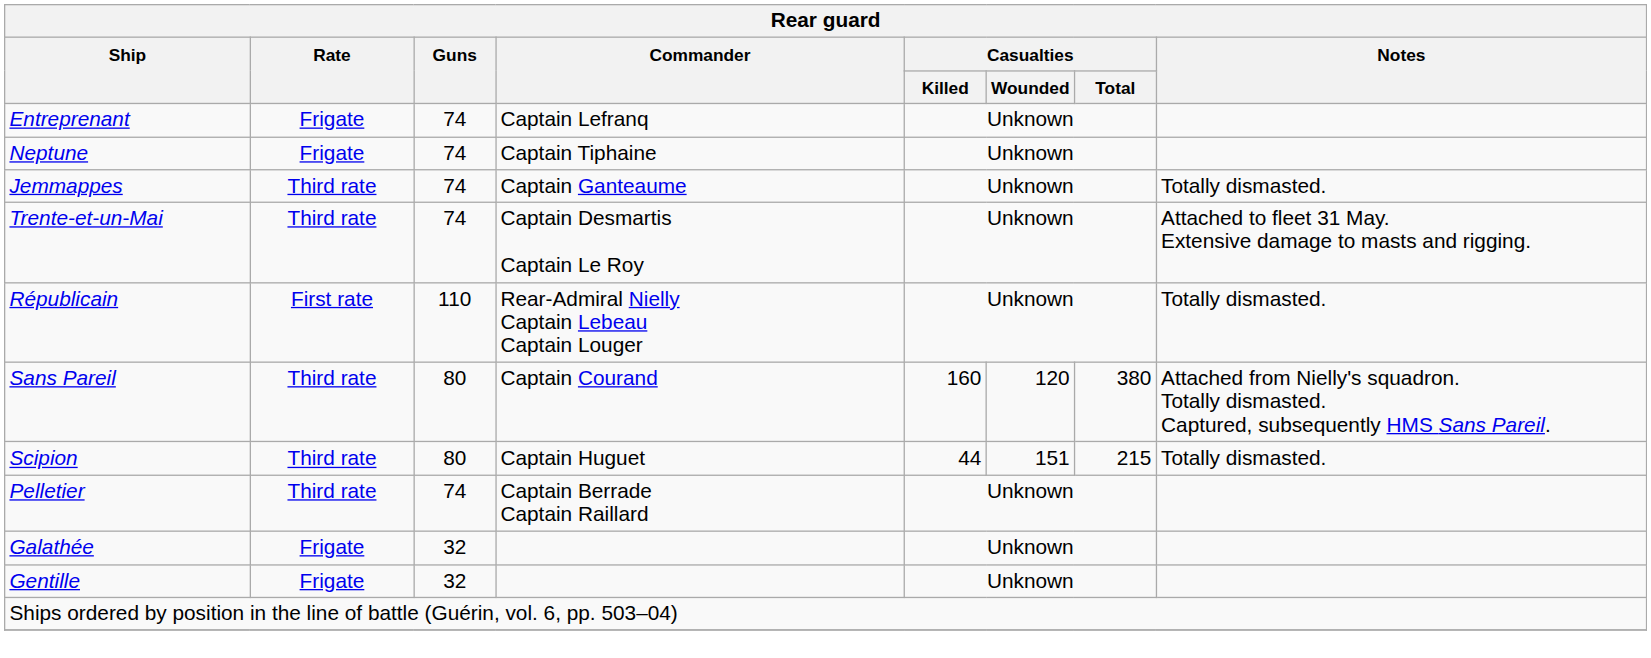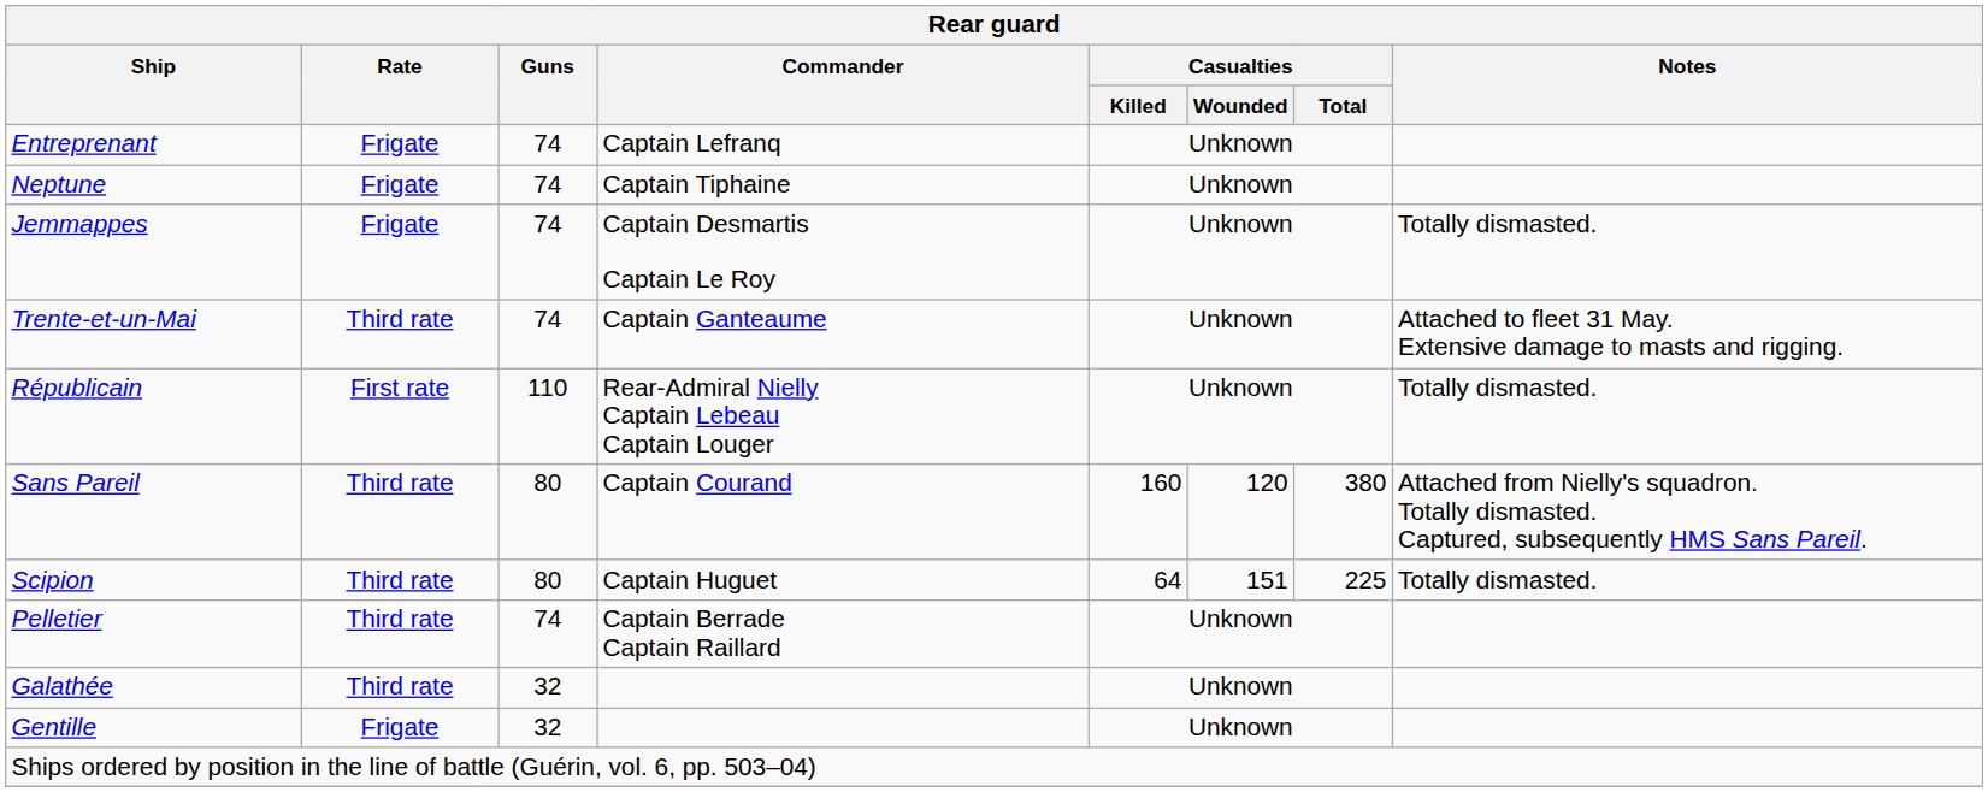Jemmappes | Rate: Third rate -> Frigate
Jemmappes | Commander: Captain Ganteaume -> Captain Desmartis Captain Le Roy
Trente-et-un-Mai | Commander: Captain Desmartis Captain Le Roy -> Captain Ganteaume
Scipion | Casualties / Killed: 44 -> 64
Scipion | Casualties / Total: 215 -> 225
Galathée | Rate: Frigate -> Third rate
